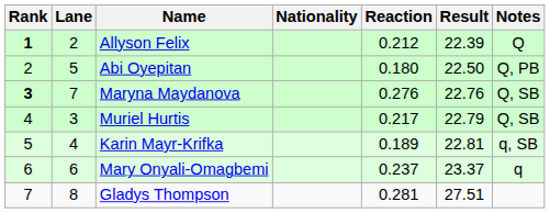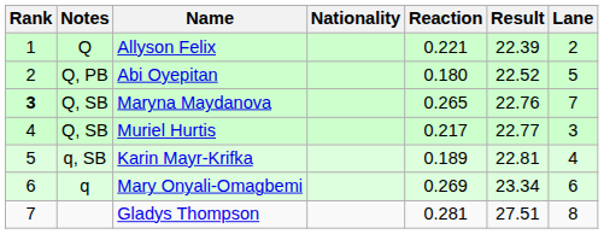columns swapped: Lane <-> Notes
Allyson Felix | Rank: bold -> normal
Allyson Felix | Reaction: 0.212 -> 0.221
Abi Oyepitan | Result: 22.50 -> 22.52
Maryna Maydanova | Reaction: 0.276 -> 0.265
Muriel Hurtis | Result: 22.79 -> 22.77
Mary Onyali-Omagbemi | Reaction: 0.237 -> 0.269
Mary Onyali-Omagbemi | Result: 23.37 -> 23.34
